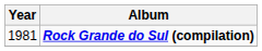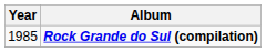Rock Grande do Sul (compilation) | Year: 1981 -> 1985
